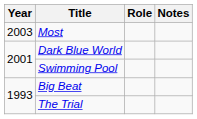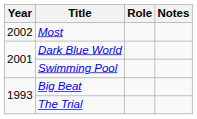Most | Year: 2003 -> 2002
